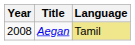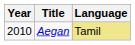Aegan | Year: 2008 -> 2010
